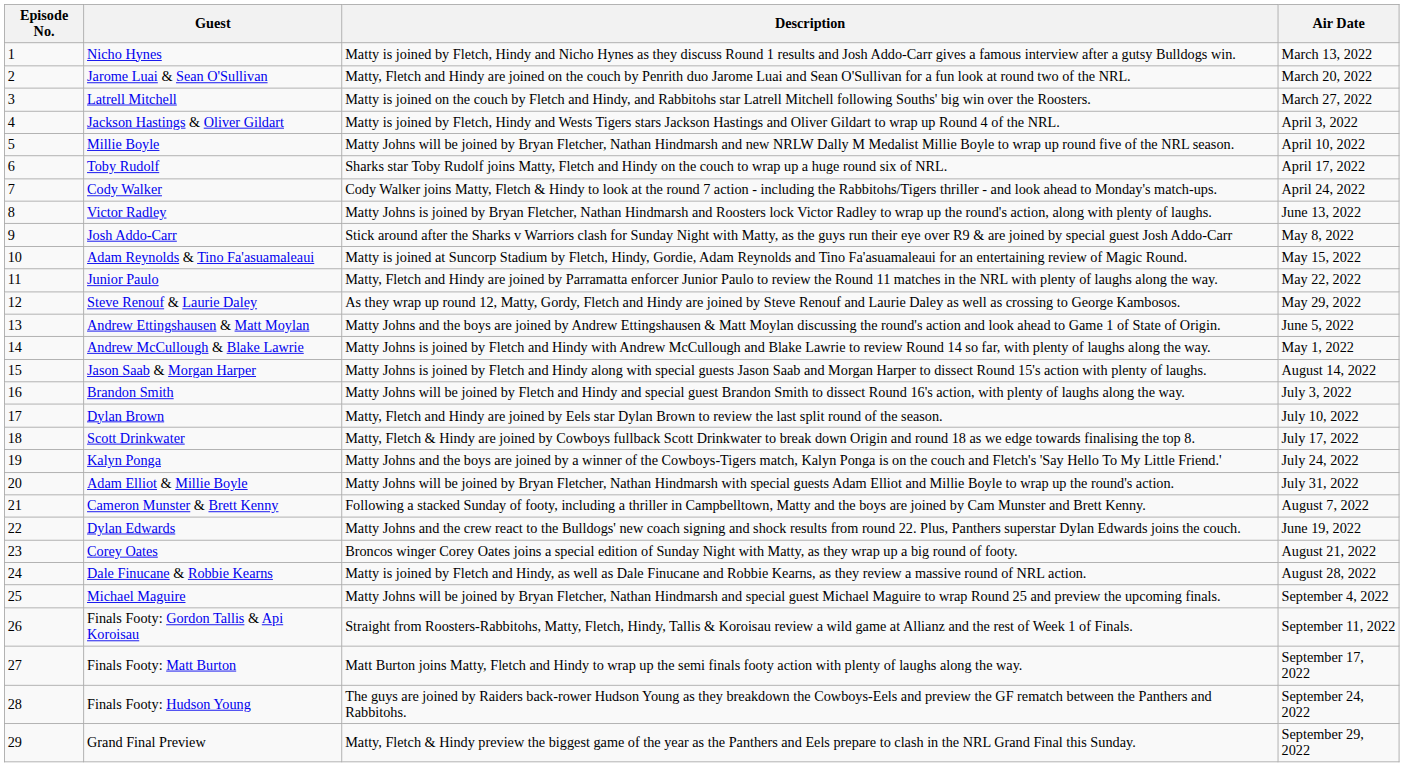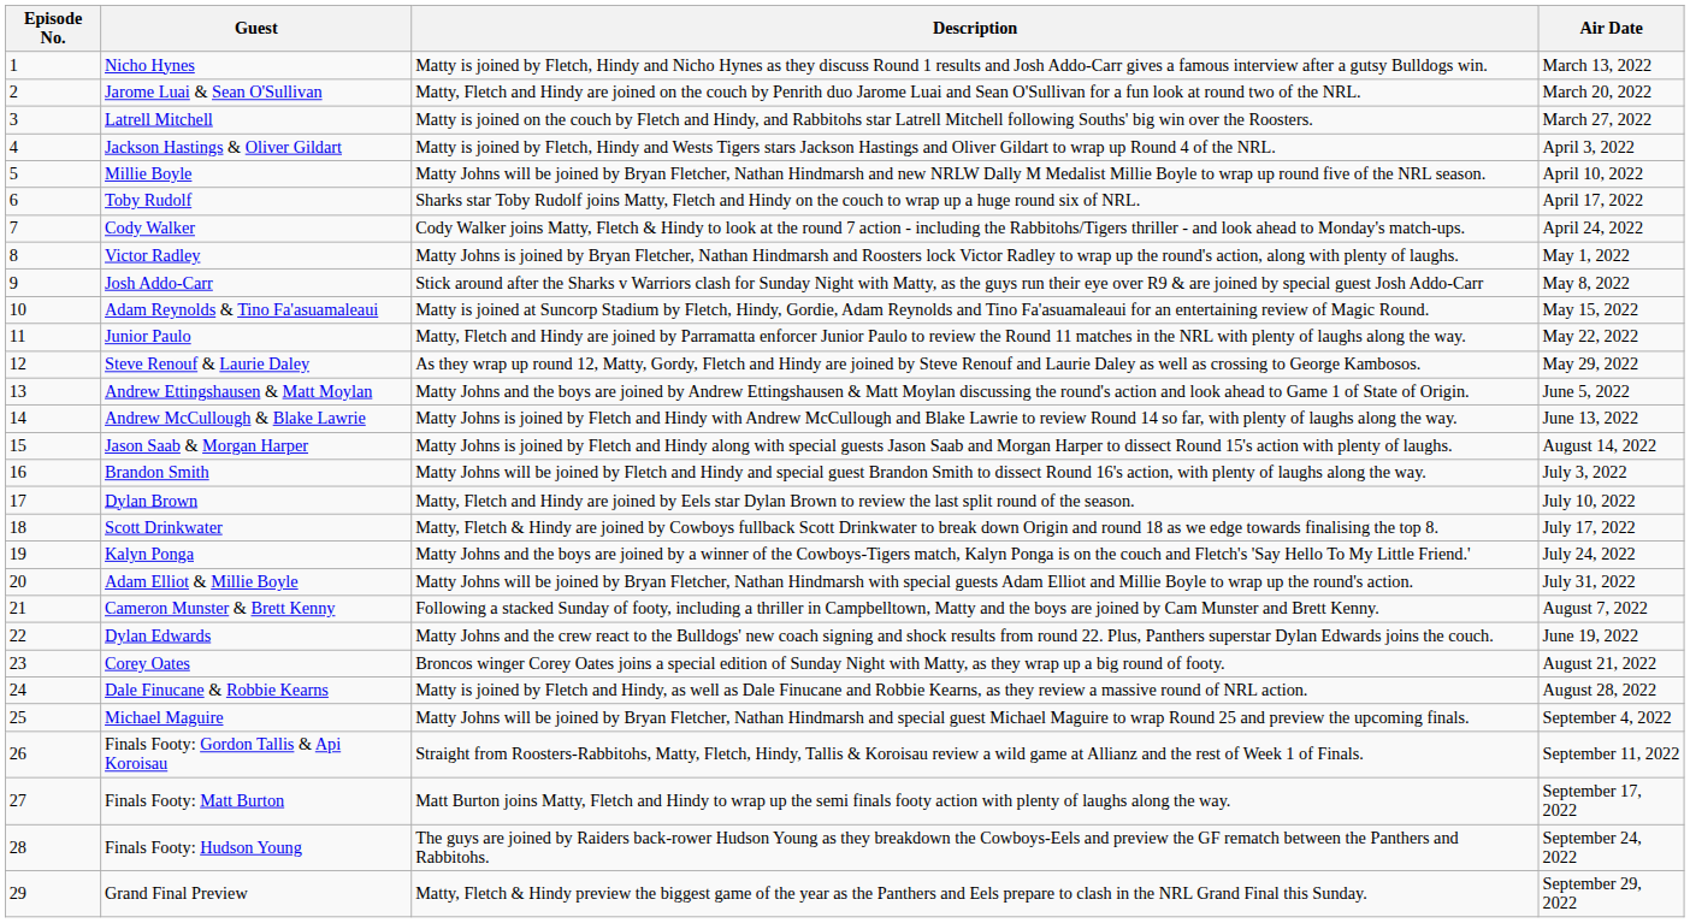Victor Radley | Air Date: June 13, 2022 -> May 1, 2022
Andrew McCullough & Blake Lawrie | Air Date: May 1, 2022 -> June 13, 2022
